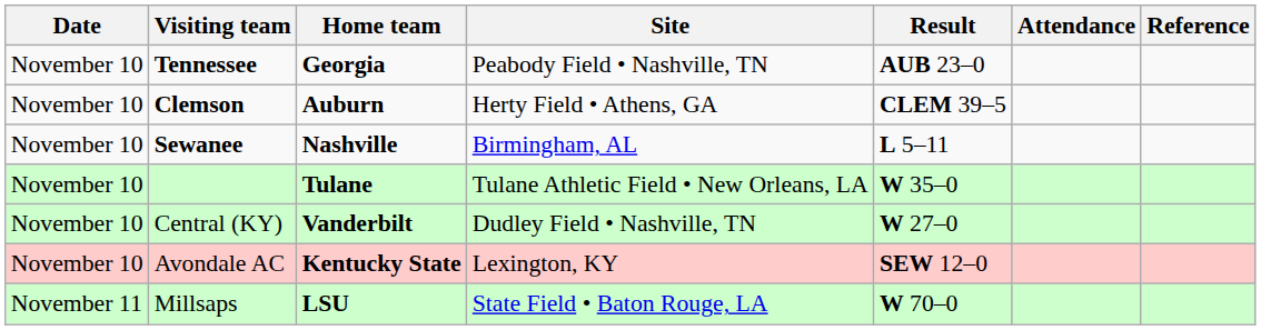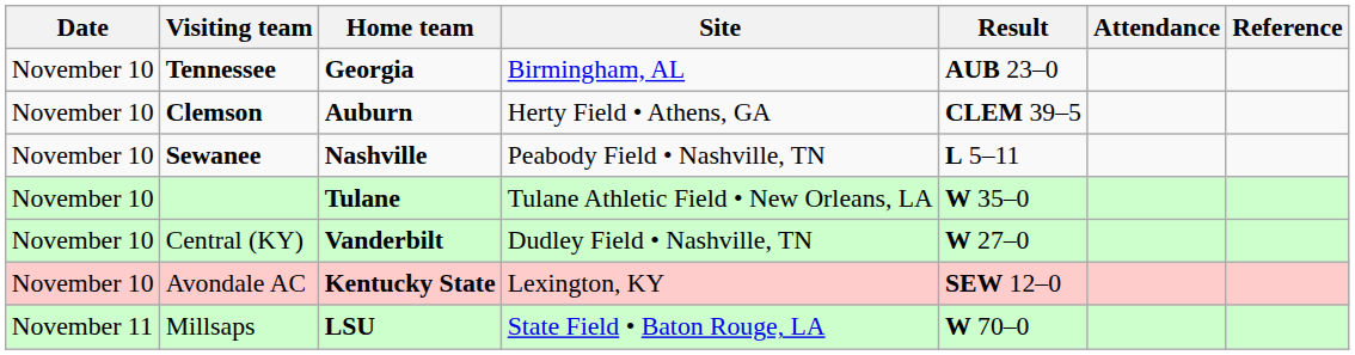Tennessee | Site: Peabody Field • Nashville, TN -> Birmingham, AL
Sewanee | Site: Birmingham, AL -> Peabody Field • Nashville, TN
